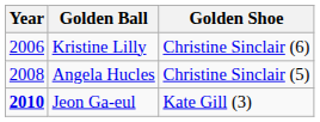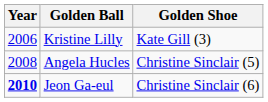Kristine Lilly | Golden Shoe: Christine Sinclair (6) -> Kate Gill (3)
Jeon Ga-eul | Golden Shoe: Kate Gill (3) -> Christine Sinclair (6)
